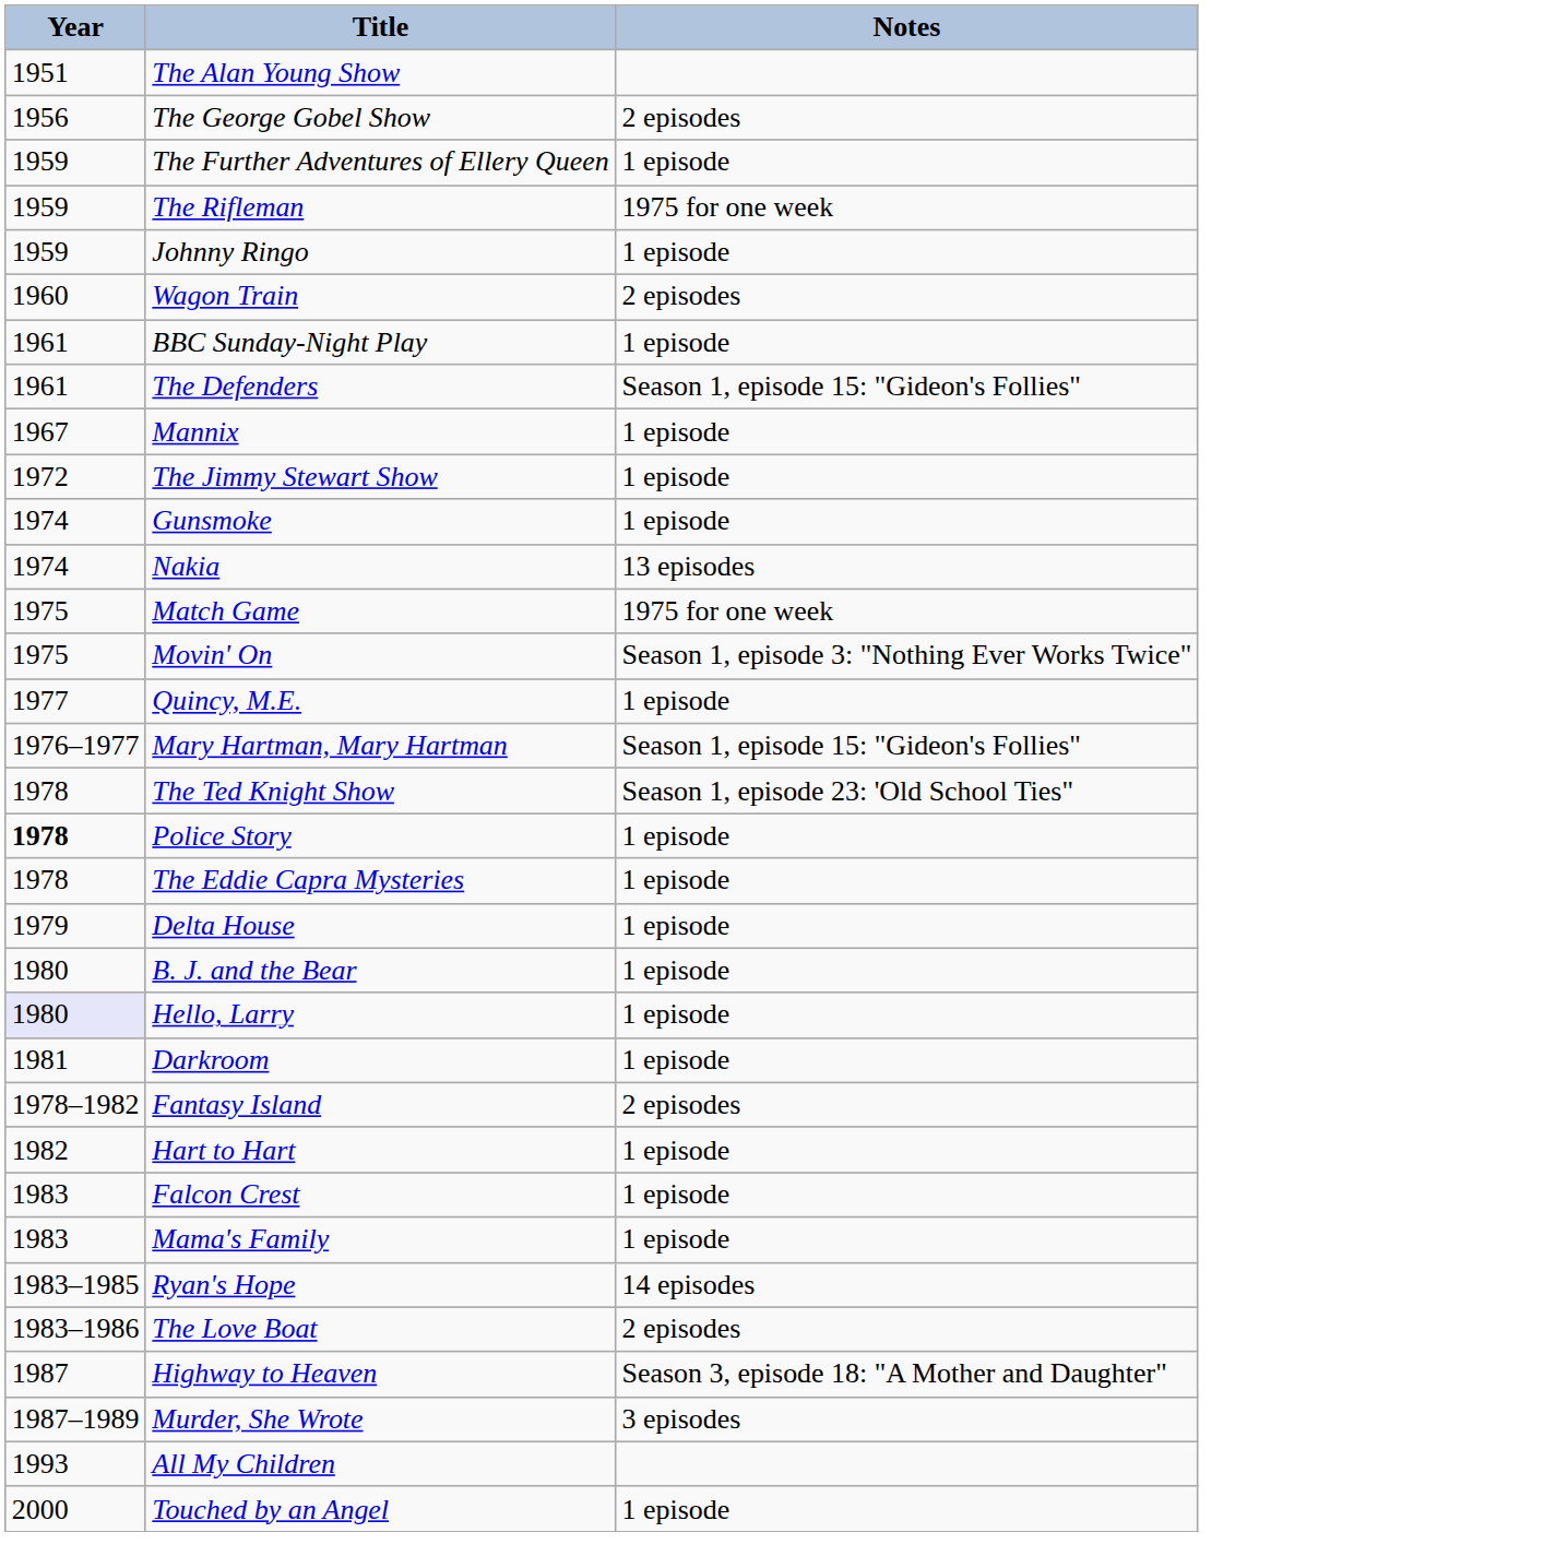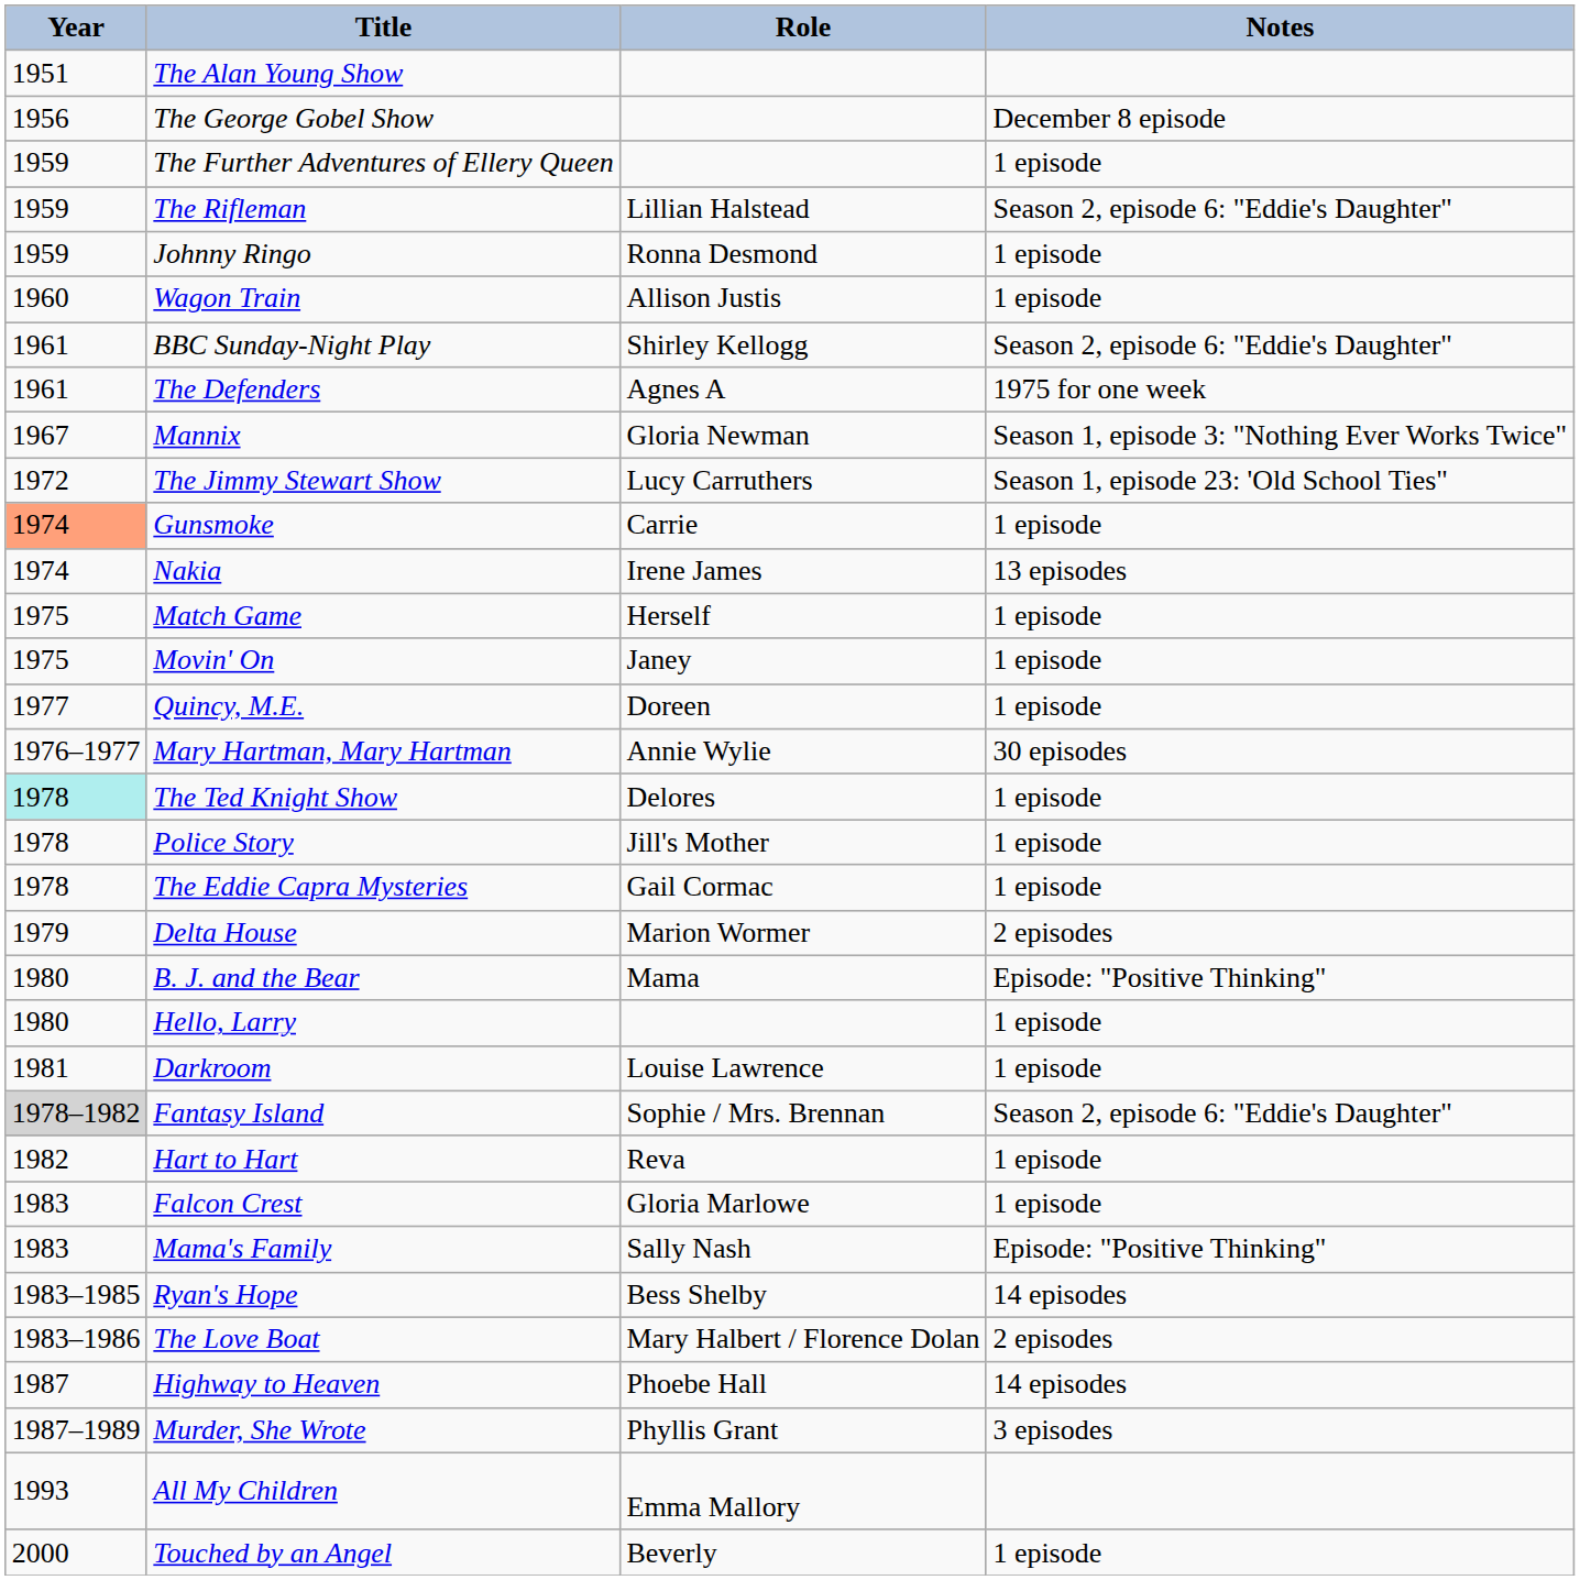+ column: Role | Lillian Halstead | Ronna Desmond | Allison Justis | Shirley Kellogg | Agnes A | Gloria Newman | Lucy Carruthers | Carrie | Irene James | Herself | Janey | Doreen | Annie Wylie | Delores | Jill's Mother | Gail Cormac | Marion Wormer | Mama | Louise Lawrence | Sophie / Mrs. Brennan | Reva | Gloria Marlowe | Sally Nash | Bess Shelby | Mary Halbert / Florence Dolan | Phoebe Hall | Phyllis Grant | Emma Mallory | Beverly
The George Gobel Show | Notes: 2 episodes -> December 8 episode
The Rifleman | Notes: 1975 for one week -> Season 2, episode 6: "Eddie's Daughter"
Wagon Train | Notes: 2 episodes -> 1 episode
BBC Sunday-Night Play | Notes: 1 episode -> Season 2, episode 6: "Eddie's Daughter"
The Defenders | Notes: Season 1, episode 15: "Gideon's Follies" -> 1975 for one week
Mannix | Notes: 1 episode -> Season 1, episode 3: "Nothing Ever Works Twice"
The Jimmy Stewart Show | Notes: 1 episode -> Season 1, episode 23: 'Old School Ties"
Gunsmoke | Year: no background -> lightsalmon background
Match Game | Notes: 1975 for one week -> 1 episode
Movin' On | Notes: Season 1, episode 3: "Nothing Ever Works Twice" -> 1 episode
Mary Hartman, Mary Hartman | Notes: Season 1, episode 15: "Gideon's Follies" -> 30 episodes
The Ted Knight Show | Year: no background -> paleturquoise background
The Ted Knight Show | Notes: Season 1, episode 23: 'Old School Ties" -> 1 episode
Police Story | Year: bold -> normal
Delta House | Notes: 1 episode -> 2 episodes
B. J. and the Bear | Notes: 1 episode -> Episode: "Positive Thinking"
Hello, Larry | Year: lavender background -> no background
Fantasy Island | Year: no background -> lightgrey background
Fantasy Island | Notes: 2 episodes -> Season 2, episode 6: "Eddie's Daughter"
Mama's Family | Notes: 1 episode -> Episode: "Positive Thinking"
Highway to Heaven | Notes: Season 3, episode 18: "A Mother and Daughter" -> 14 episodes
